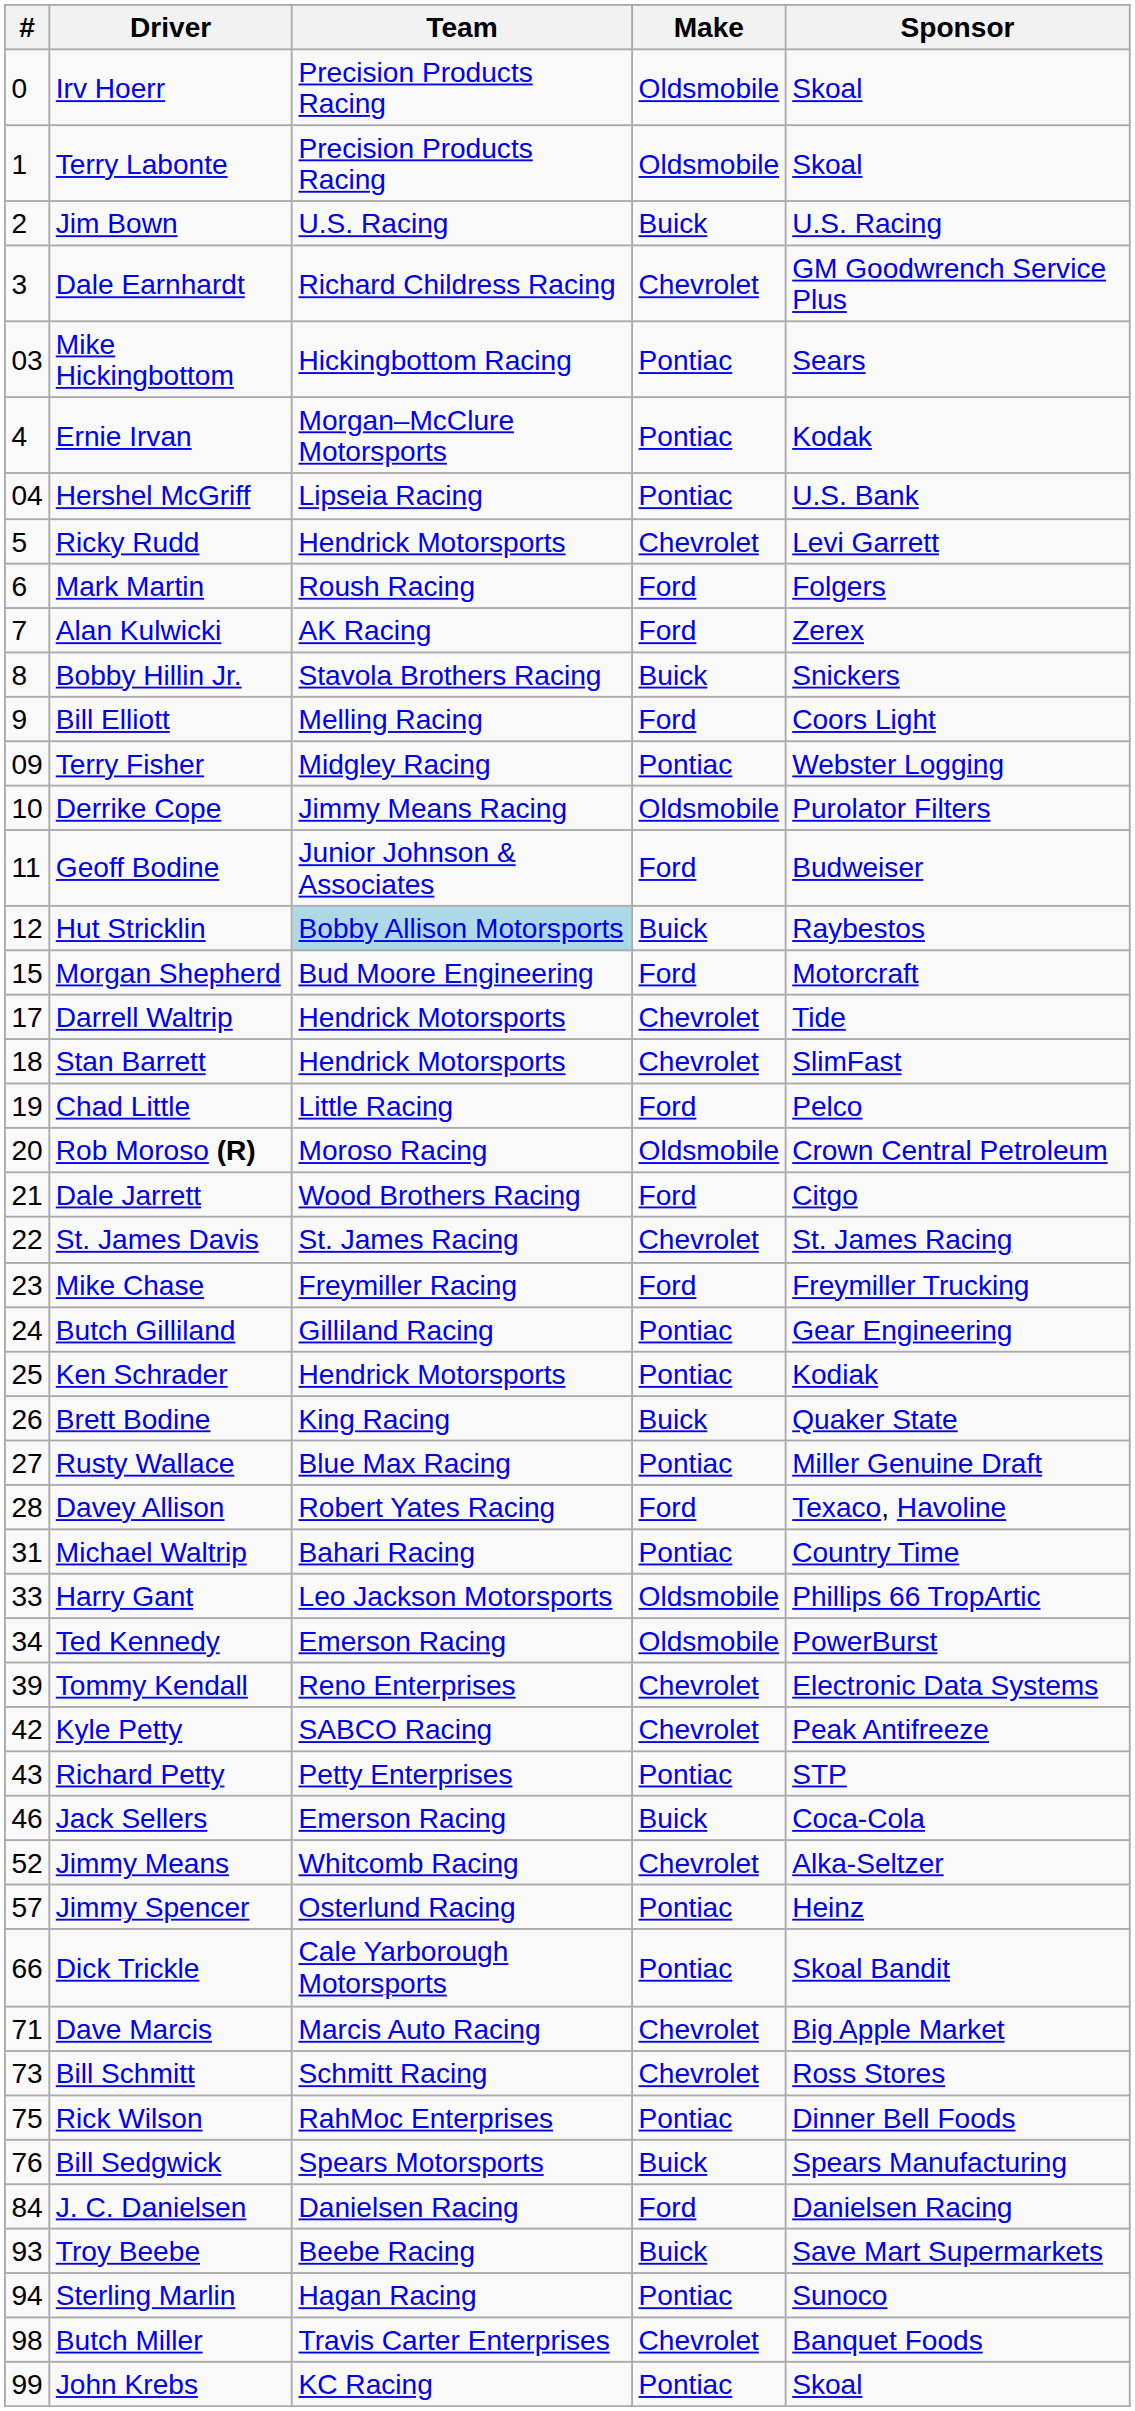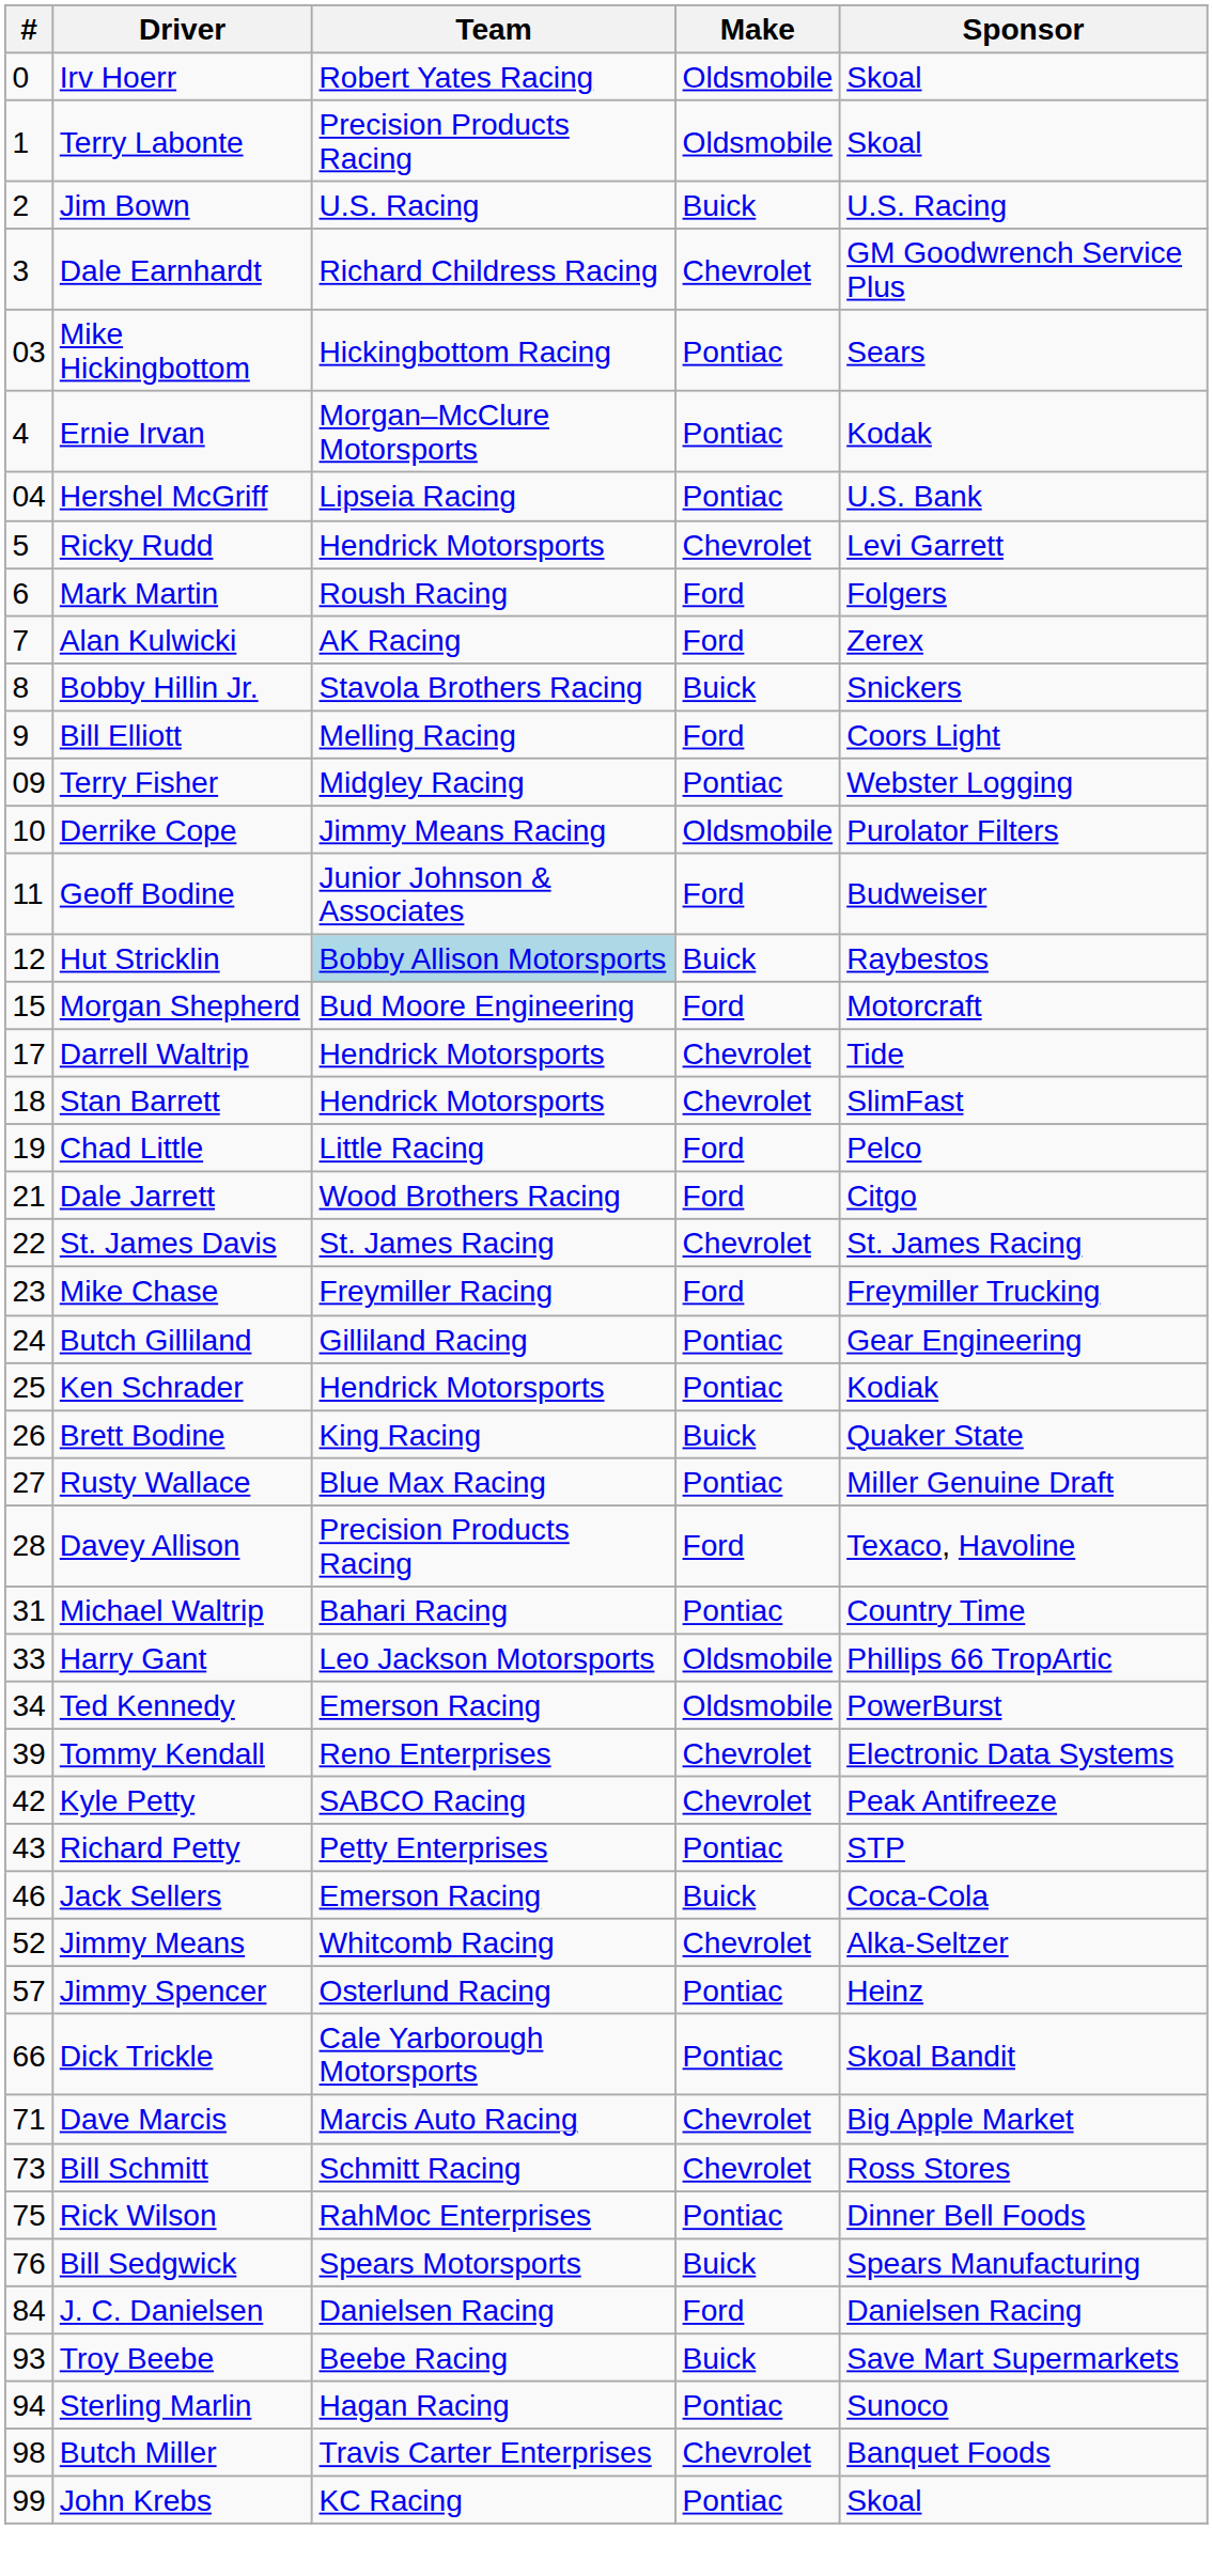Irv Hoerr | Team: Precision Products Racing -> Robert Yates Racing
- row: 20 | Rob Moroso (R) | Moroso Racing | Oldsmobile | Crown Central Petroleum
Davey Allison | Team: Robert Yates Racing -> Precision Products Racing
